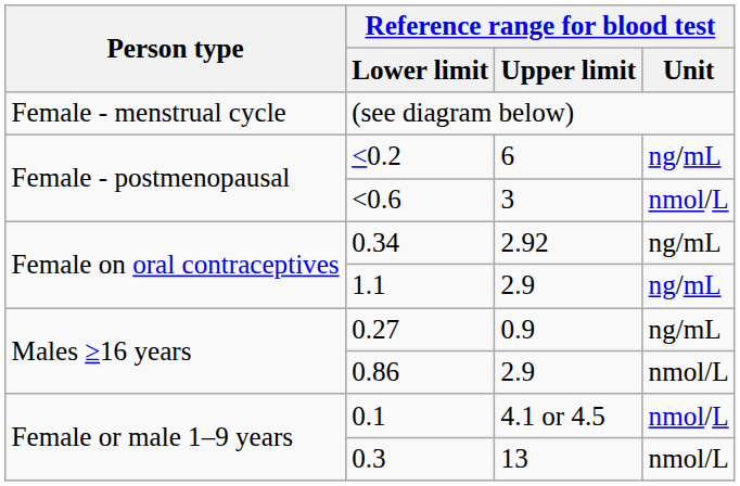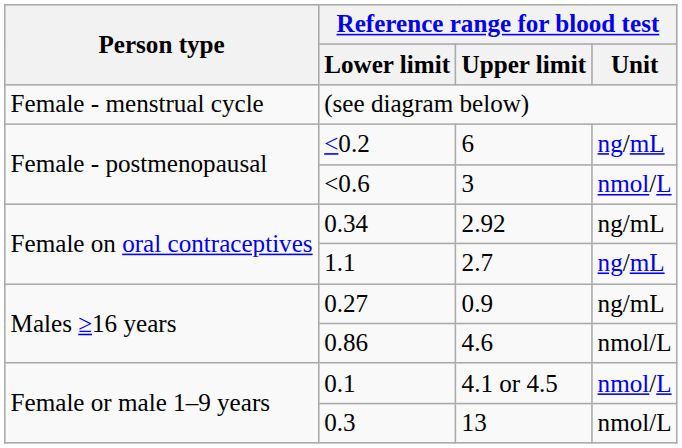1.1 | Reference range for blood test / Upper limit: 2.9 -> 2.7
0.86 | Reference range for blood test / Upper limit: 2.9 -> 4.6
